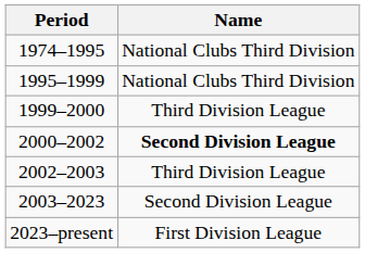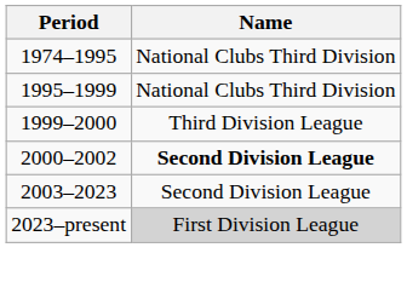- row: 2002–2003 | Third Division League
2023–present | Name: no background -> lightgrey background
